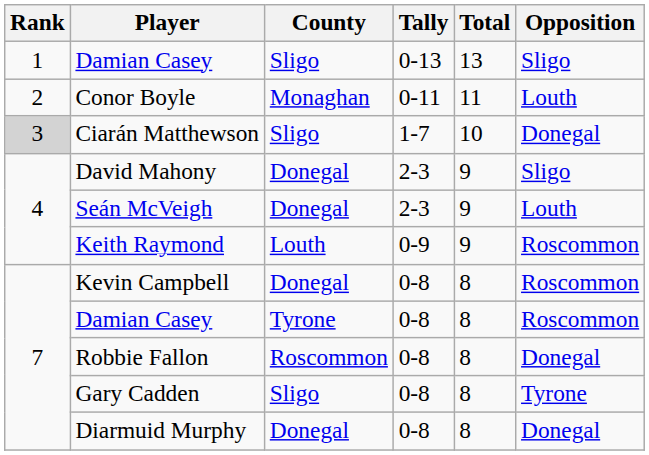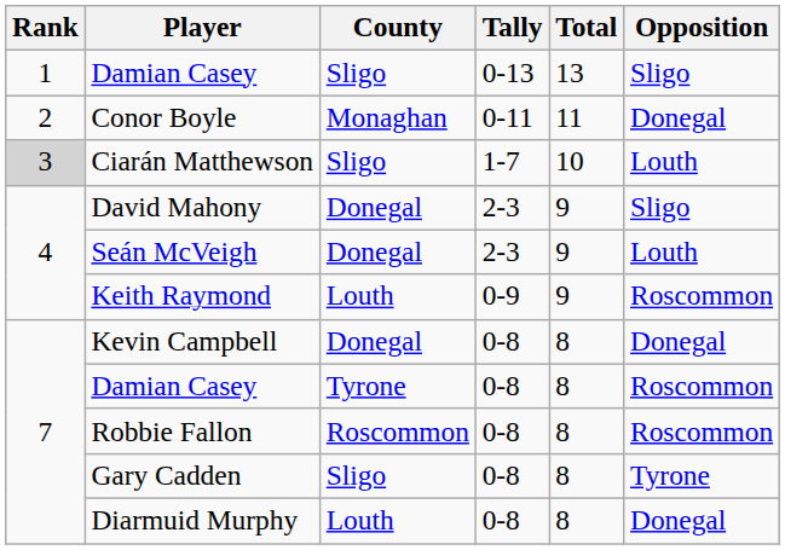Conor Boyle | Opposition: Louth -> Donegal
Ciarán Matthewson | Opposition: Donegal -> Louth
Kevin Campbell | Opposition: Roscommon -> Donegal
Robbie Fallon | Opposition: Donegal -> Roscommon
Diarmuid Murphy | County: Donegal -> Louth
